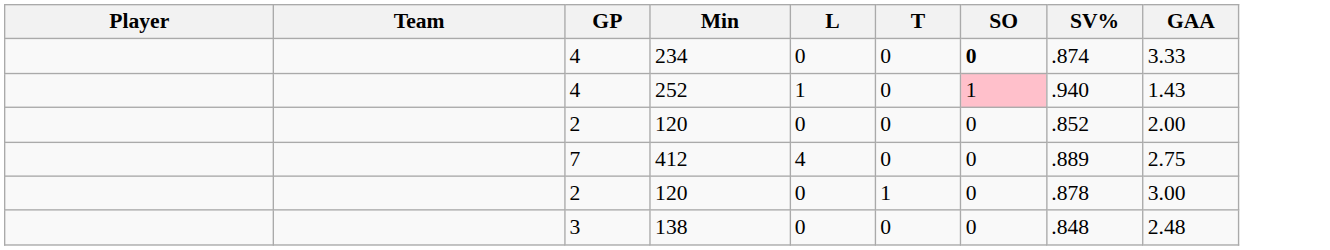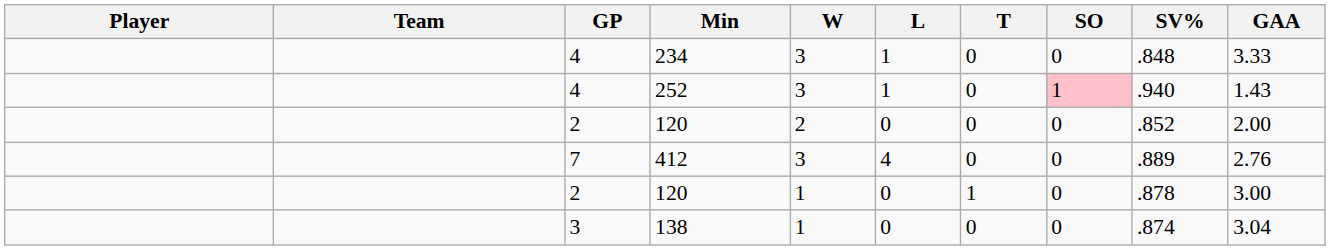+ column: W | 3 | 3 | 2 | 3 | 1 | 1
234 | L: 0 -> 1
234 | SO: bold -> normal
234 | SV%: .874 -> .848
412 | GAA: 2.75 -> 2.76
138 | SV%: .848 -> .874
138 | GAA: 2.48 -> 3.04
